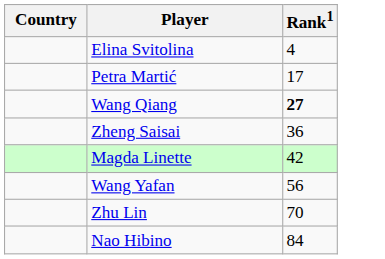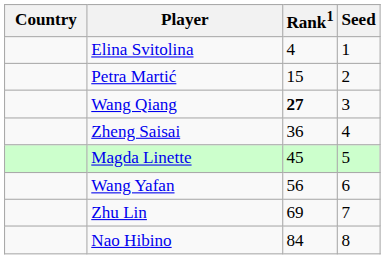+ column: Seed | 1 | 2 | 3 | 4 | 5 | 6 | 7 | 8
Petra Martić | Rank1: 17 -> 15
Magda Linette | Rank1: 42 -> 45
Zhu Lin | Rank1: 70 -> 69
